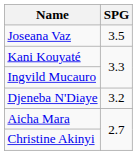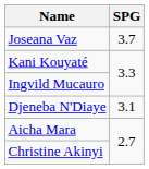Joseana Vaz | SPG: 3.5 -> 3.7
Djeneba N'Diaye | SPG: 3.2 -> 3.1
